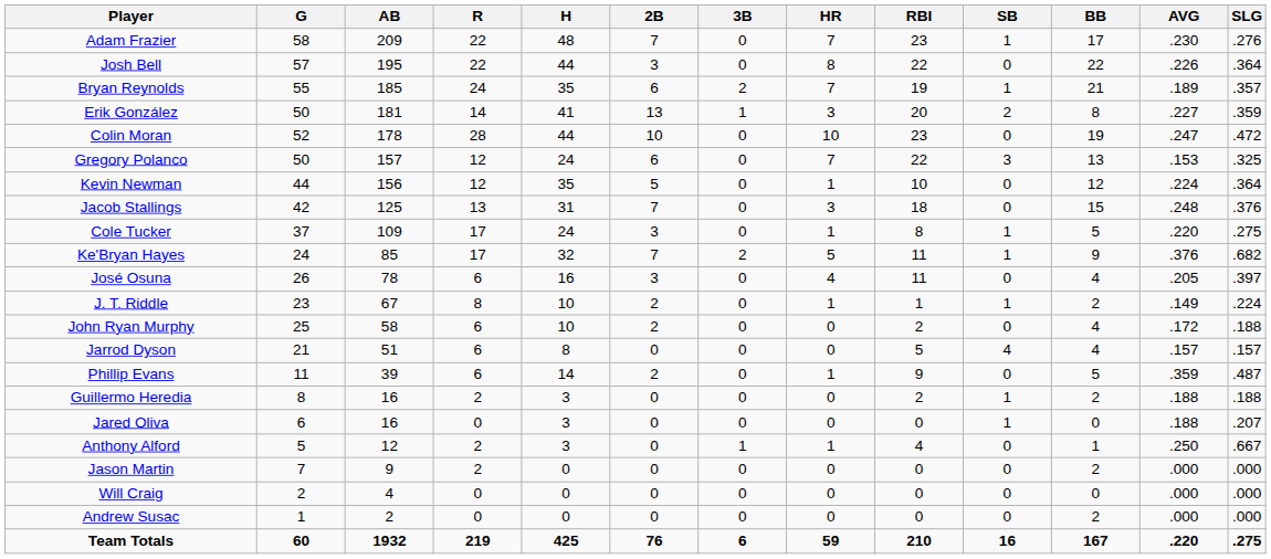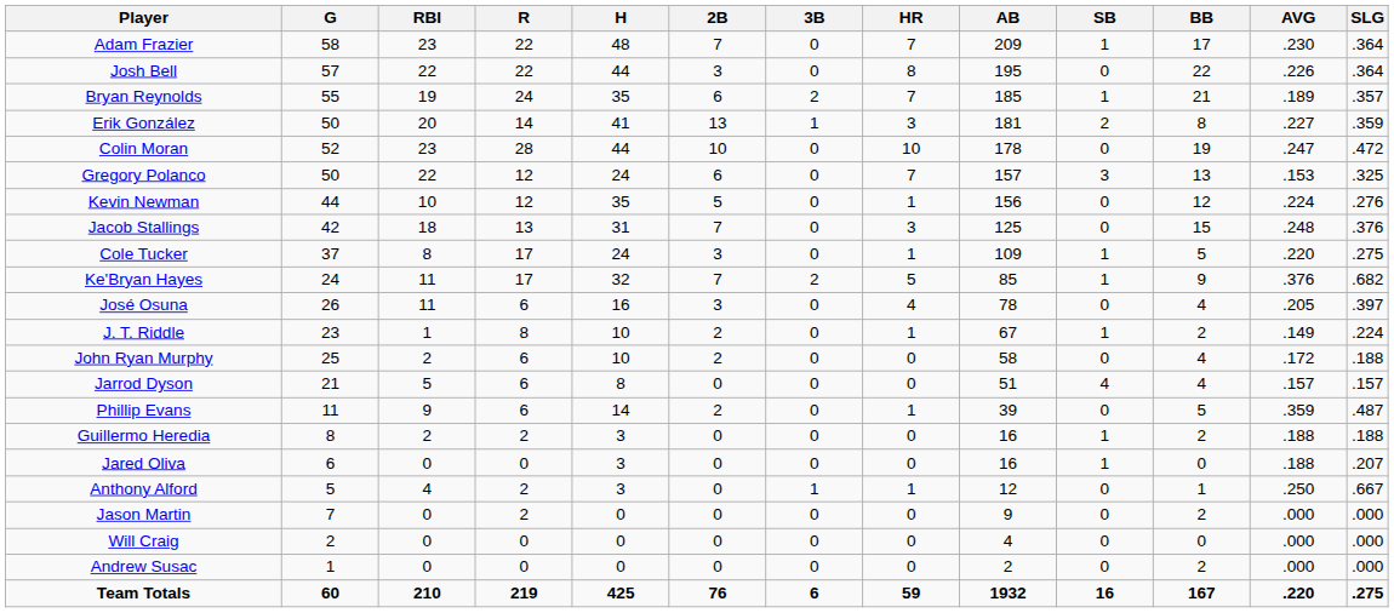columns swapped: AB <-> RBI
Adam Frazier | SLG: .276 -> .364
Kevin Newman | SLG: .364 -> .276
